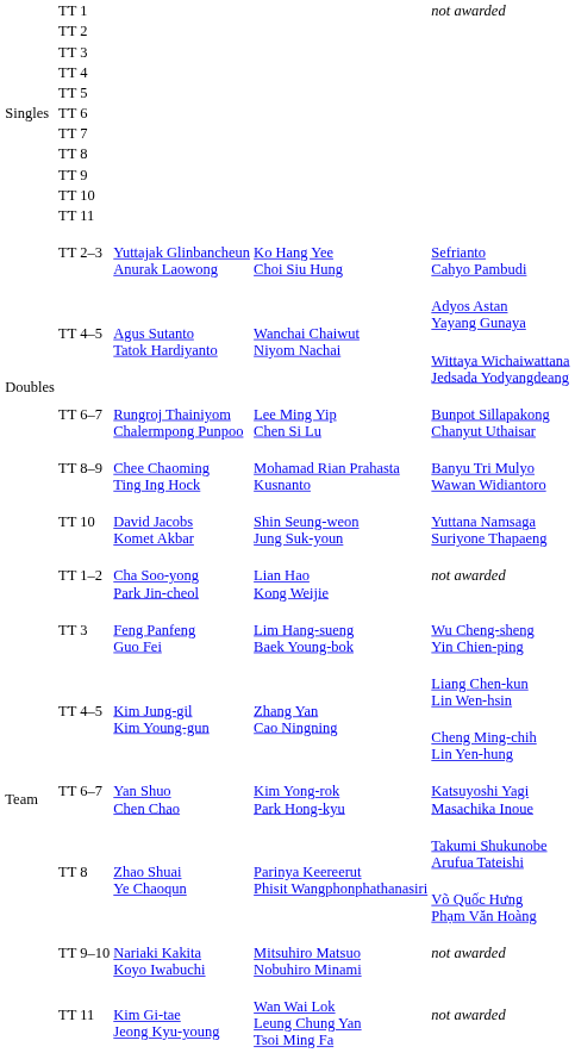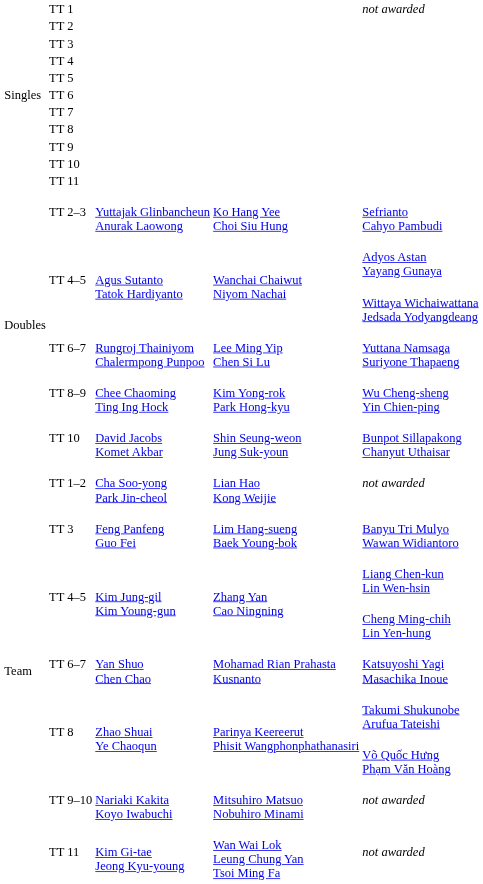TT 6–7 / Rungroj Thainiyom Chalermpong Punpoo | column 5: Bunpot Sillapakong Chanyut Uthaisar -> Yuttana Namsaga Suriyone Thapaeng
TT 8–9 | column 4: Mohamad Rian Prahasta Kusnanto -> Kim Yong-rok Park Hong-kyu
TT 8–9 | column 5: Banyu Tri Mulyo Wawan Widiantoro -> Wu Cheng-sheng Yin Chien-ping
TT 10 / David Jacobs Komet Akbar | column 5: Yuttana Namsaga Suriyone Thapaeng -> Bunpot Sillapakong Chanyut Uthaisar
TT 3 / Feng Panfeng Guo Fei | column 5: Wu Cheng-sheng Yin Chien-ping -> Banyu Tri Mulyo Wawan Widiantoro
TT 6–7 / Yan Shuo Chen Chao | column 4: Kim Yong-rok Park Hong-kyu -> Mohamad Rian Prahasta Kusnanto
